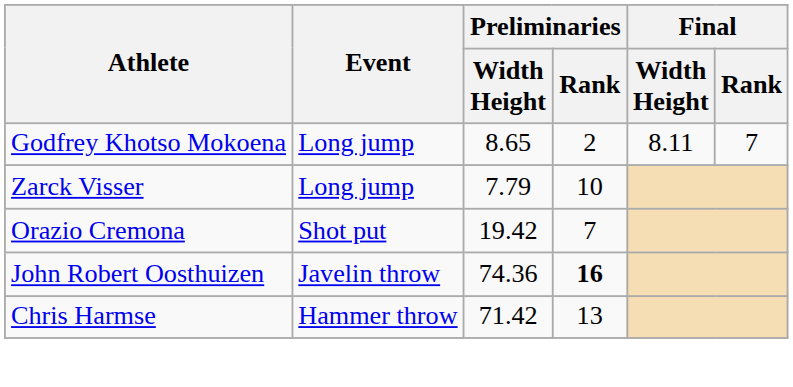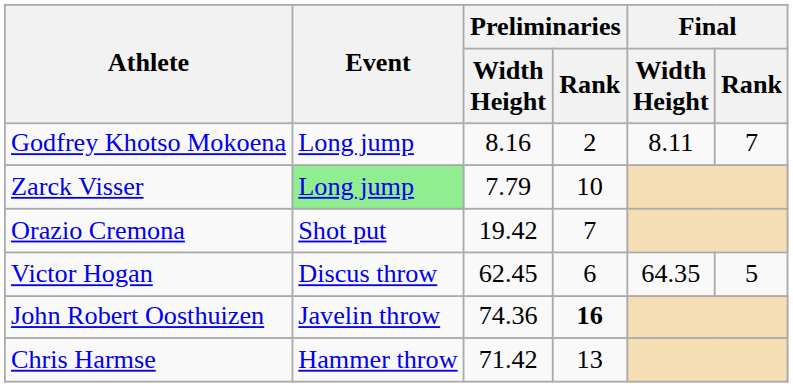Godfrey Khotso Mokoena | Preliminaries / Width Height: 8.65 -> 8.16
Zarck Visser | Event: no background -> lightgreen background
+ row: Victor Hogan | Discus throw | 62.45 | 6 | 64.35 | 5
